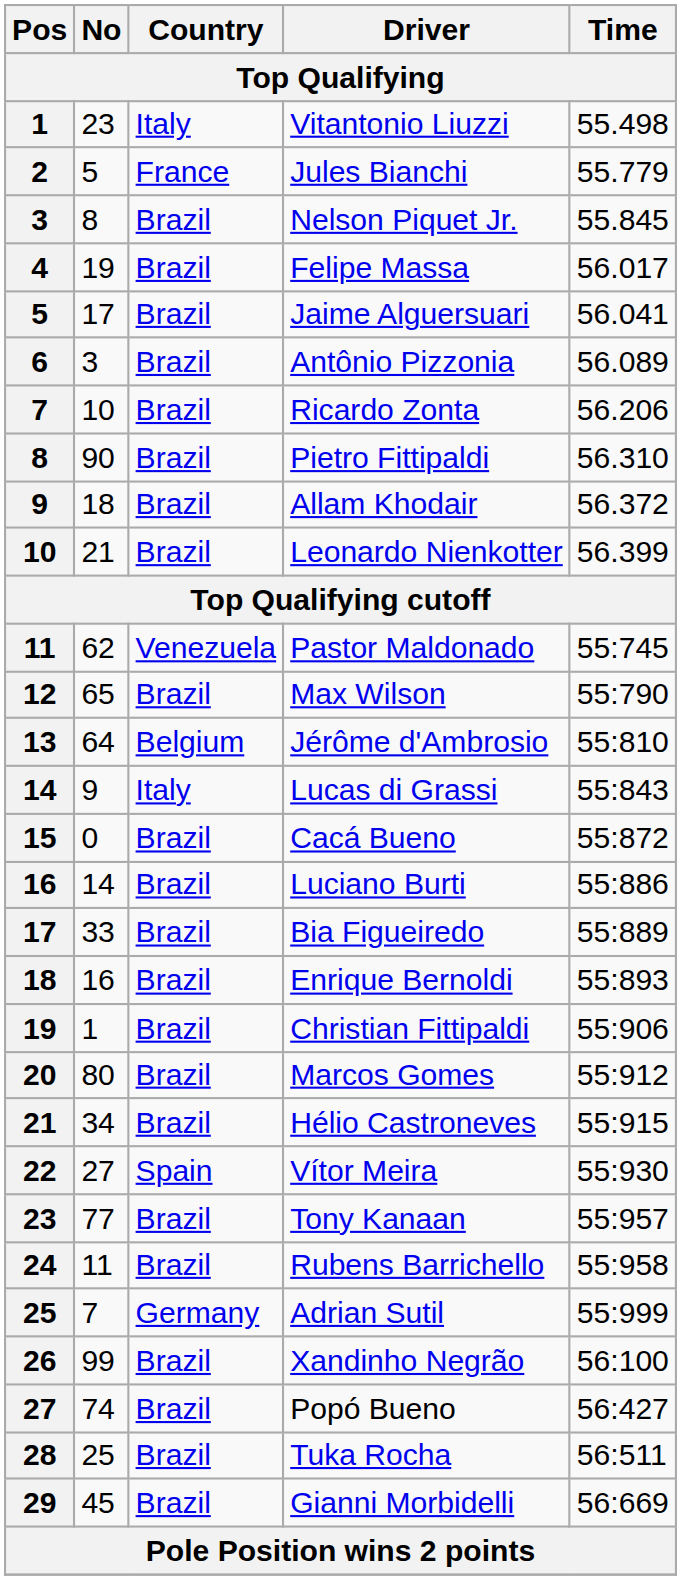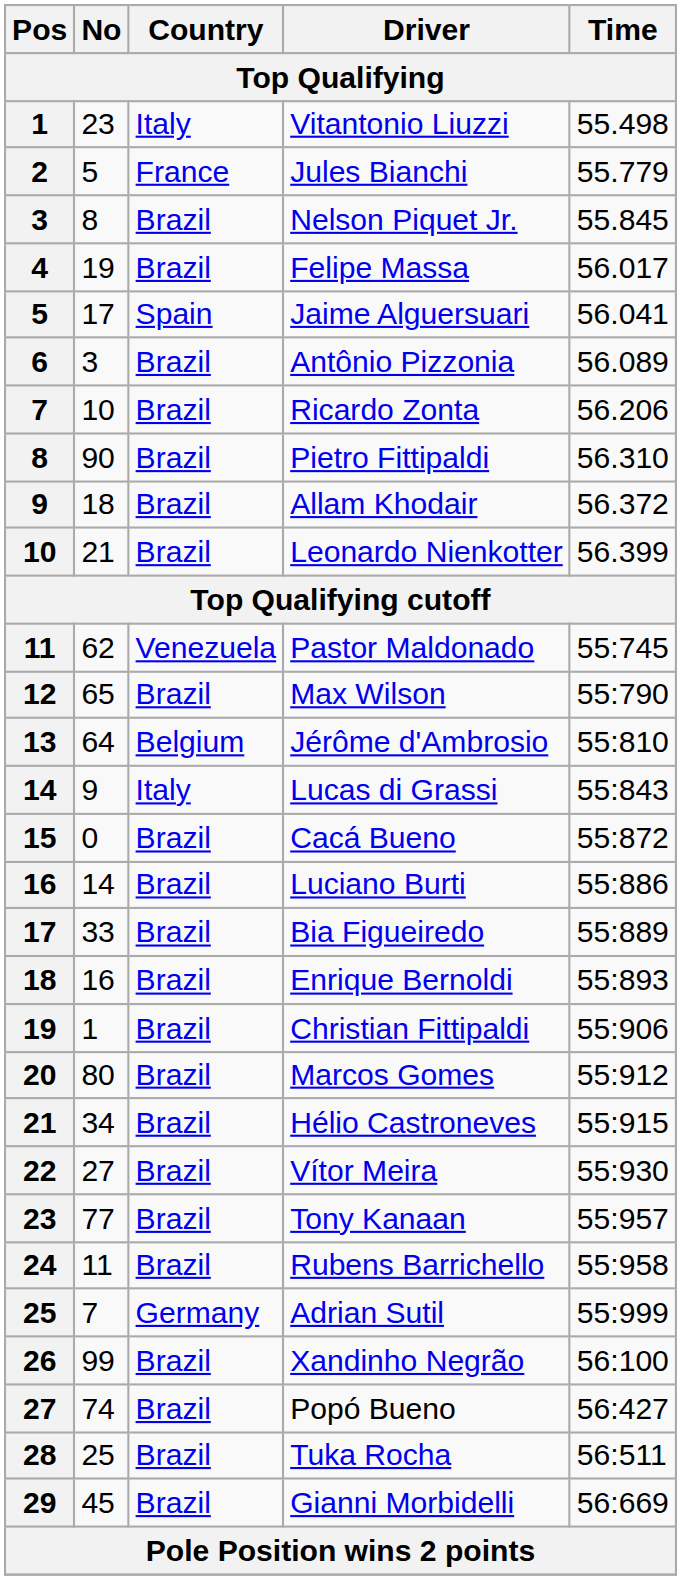Jaime Alguersuari | Country: Brazil -> Spain
Vítor Meira | Country: Spain -> Brazil
